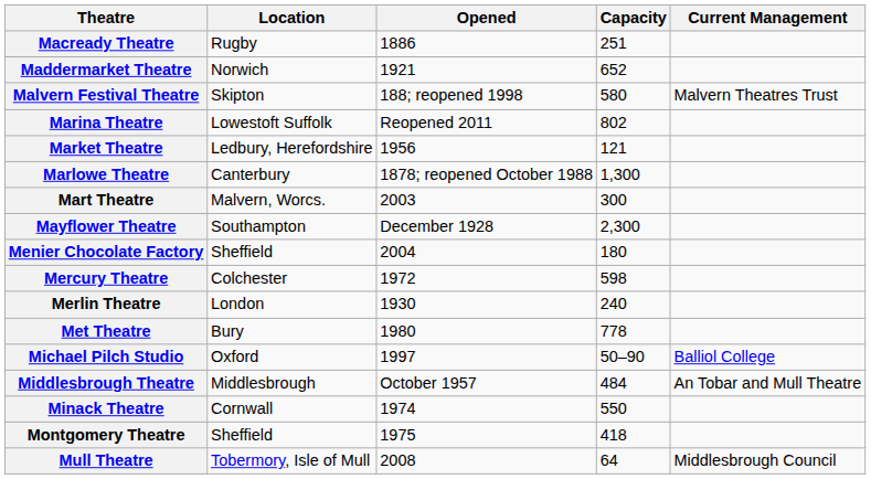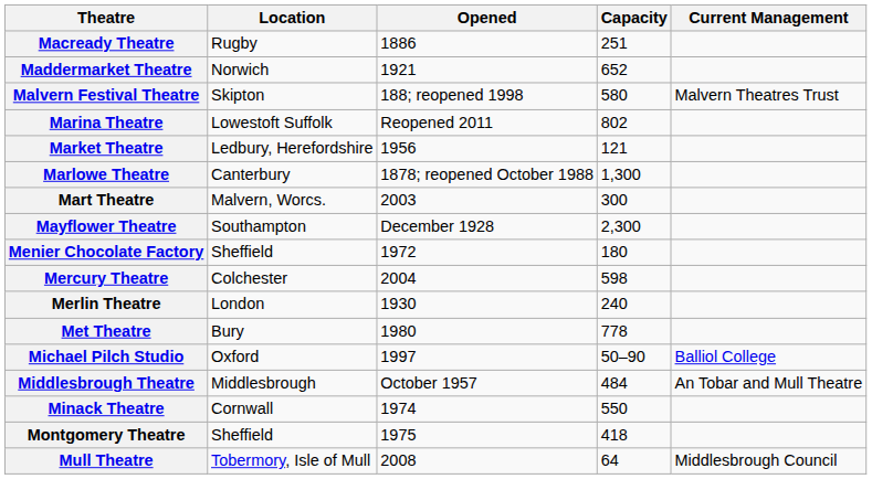Menier Chocolate Factory | Opened: 2004 -> 1972
Mercury Theatre | Opened: 1972 -> 2004
